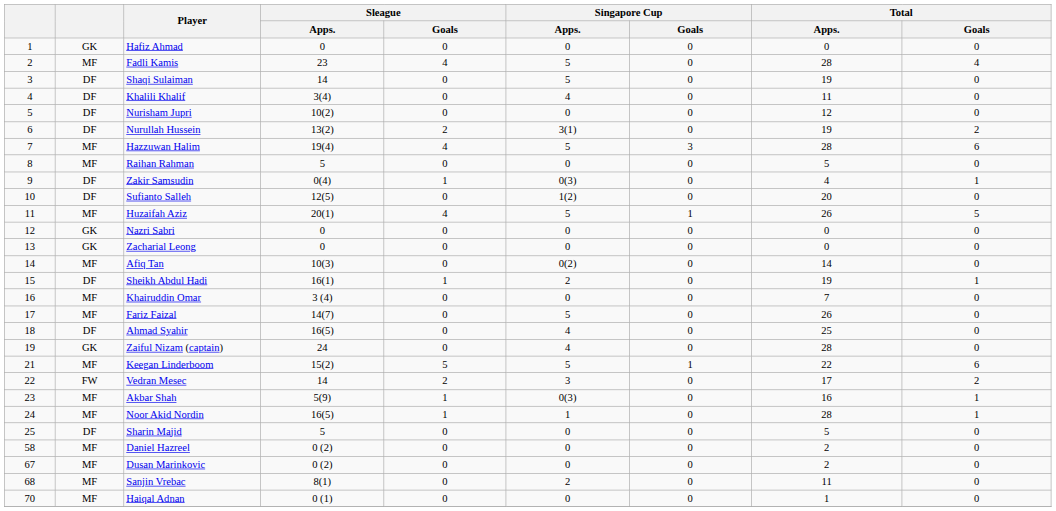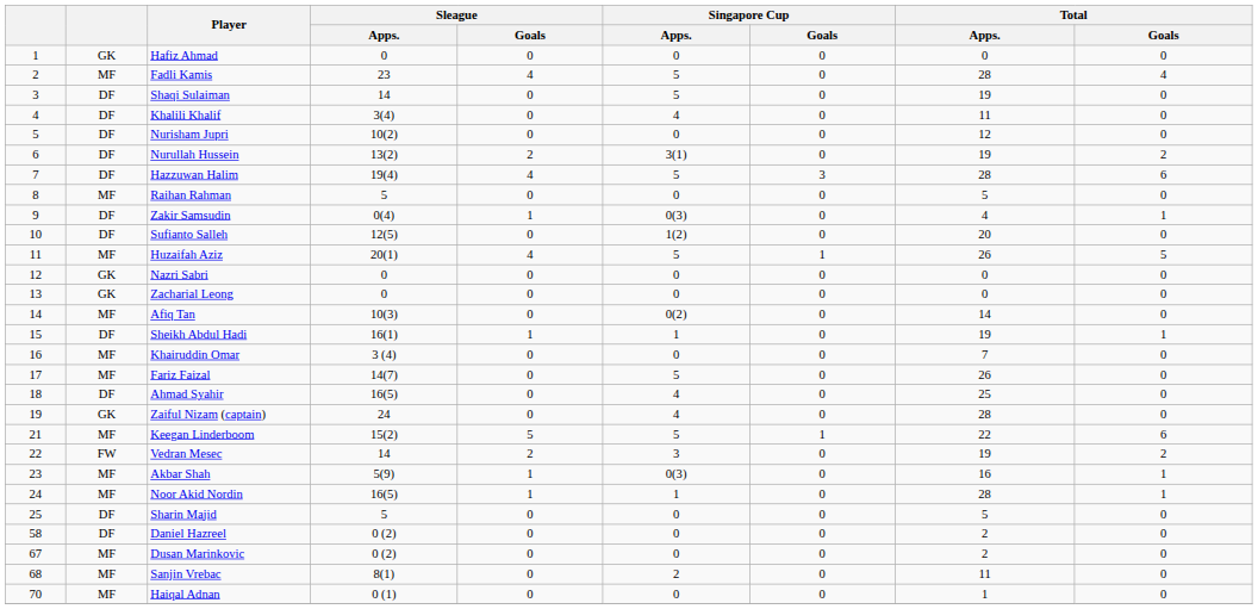Hazzuwan Halim | column 2: MF -> DF
Sheikh Abdul Hadi | Singapore Cup / Apps.: 2 -> 1
Vedran Mesec | Total / Apps.: 17 -> 19
Daniel Hazreel | column 2: MF -> DF
